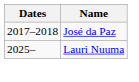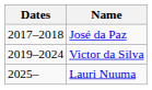+ row: 2019–2024 | Victor da Silva
